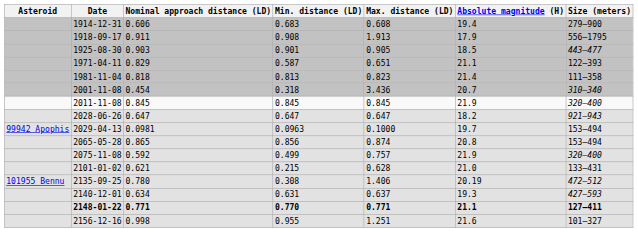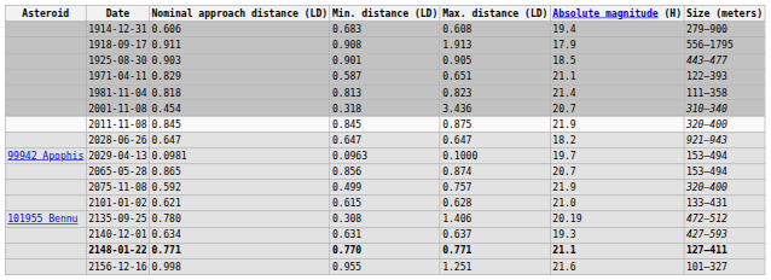2011-11-08 | Max. distance (LD): 0.845 -> 0.875
2065-05-28 | Absolute magnitude (H): 20.8 -> 20.7
2101-01-02 | Min. distance (LD): 0.215 -> 0.615
